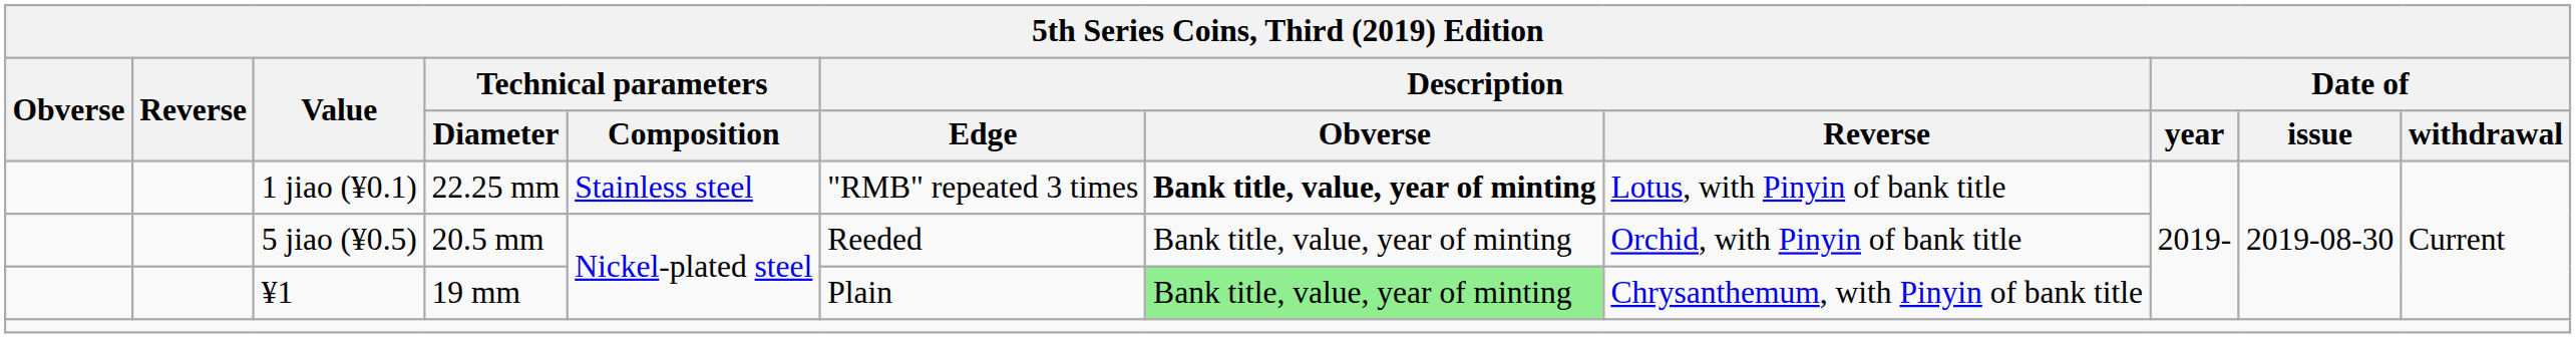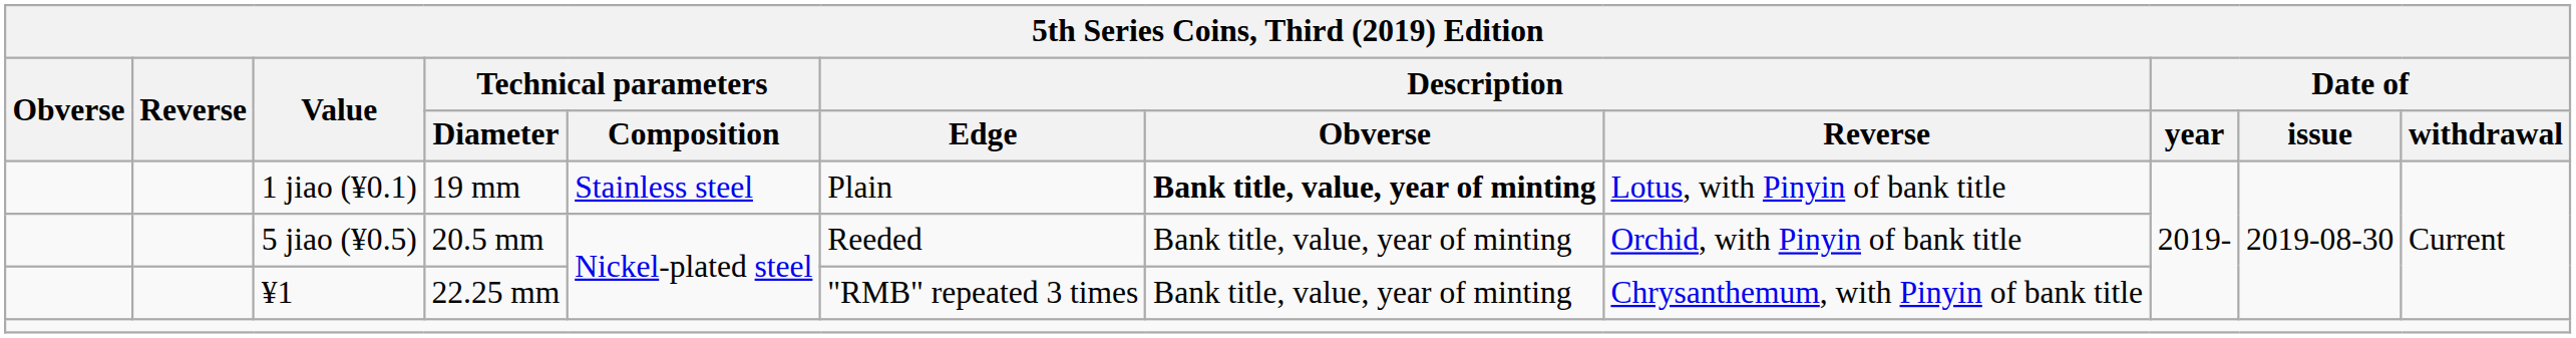1 jiao (¥0.1) | Technical parameters / Diameter: 22.25 mm -> 19 mm
1 jiao (¥0.1) | Description / Edge: "RMB" repeated 3 times -> Plain
¥1 | Technical parameters / Diameter: 19 mm -> 22.25 mm
¥1 | Description / Edge: Plain -> "RMB" repeated 3 times
¥1 | Description / Obverse: lightgreen background -> no background
